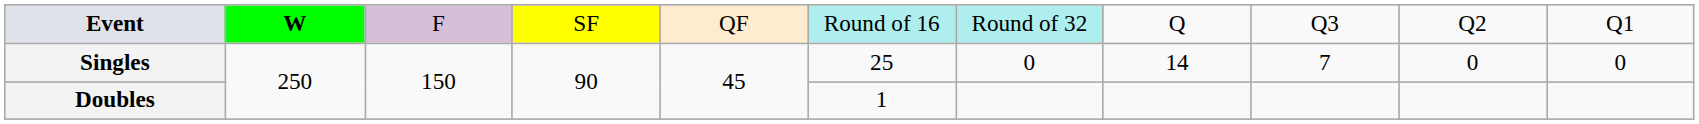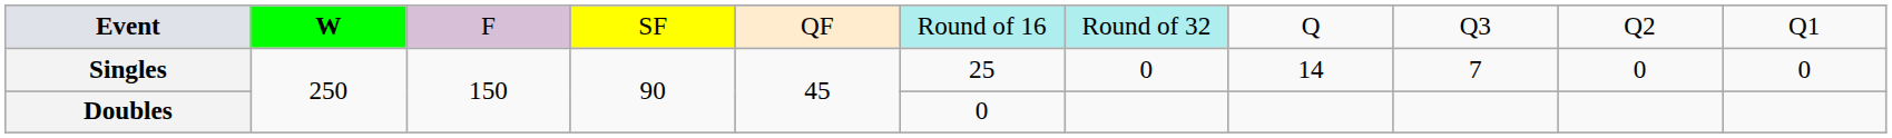Doubles | column 6: 1 -> 0
